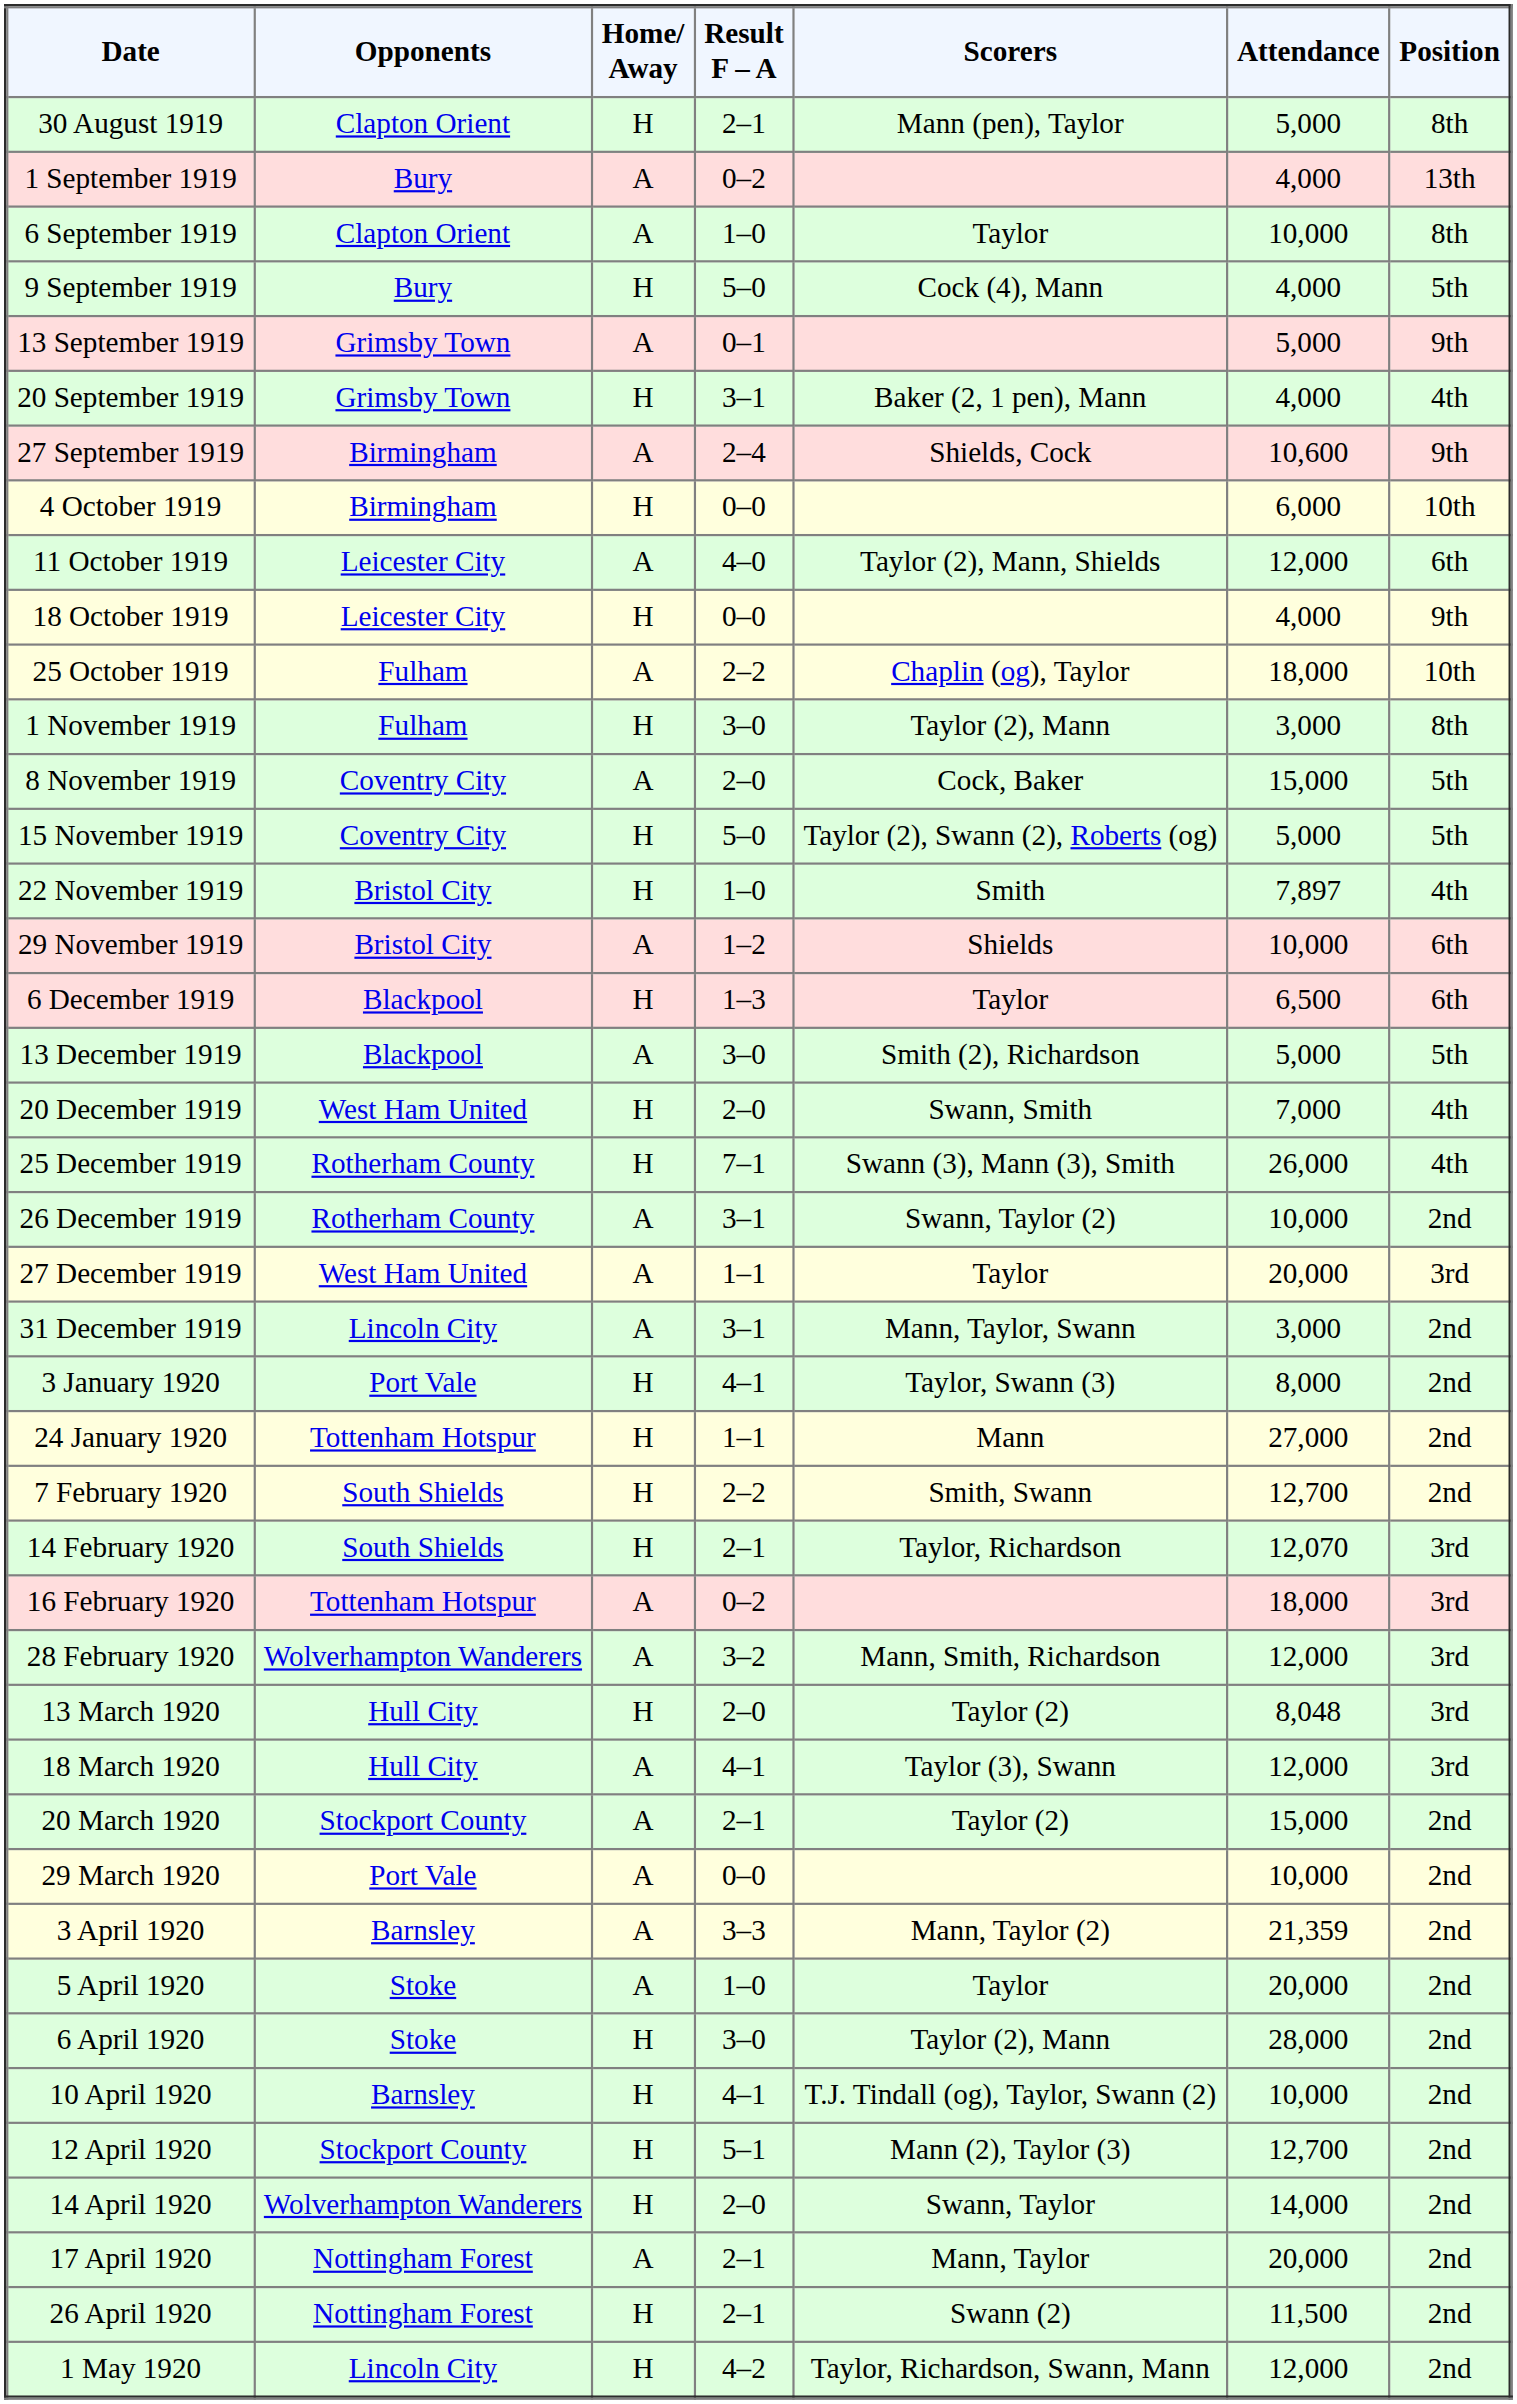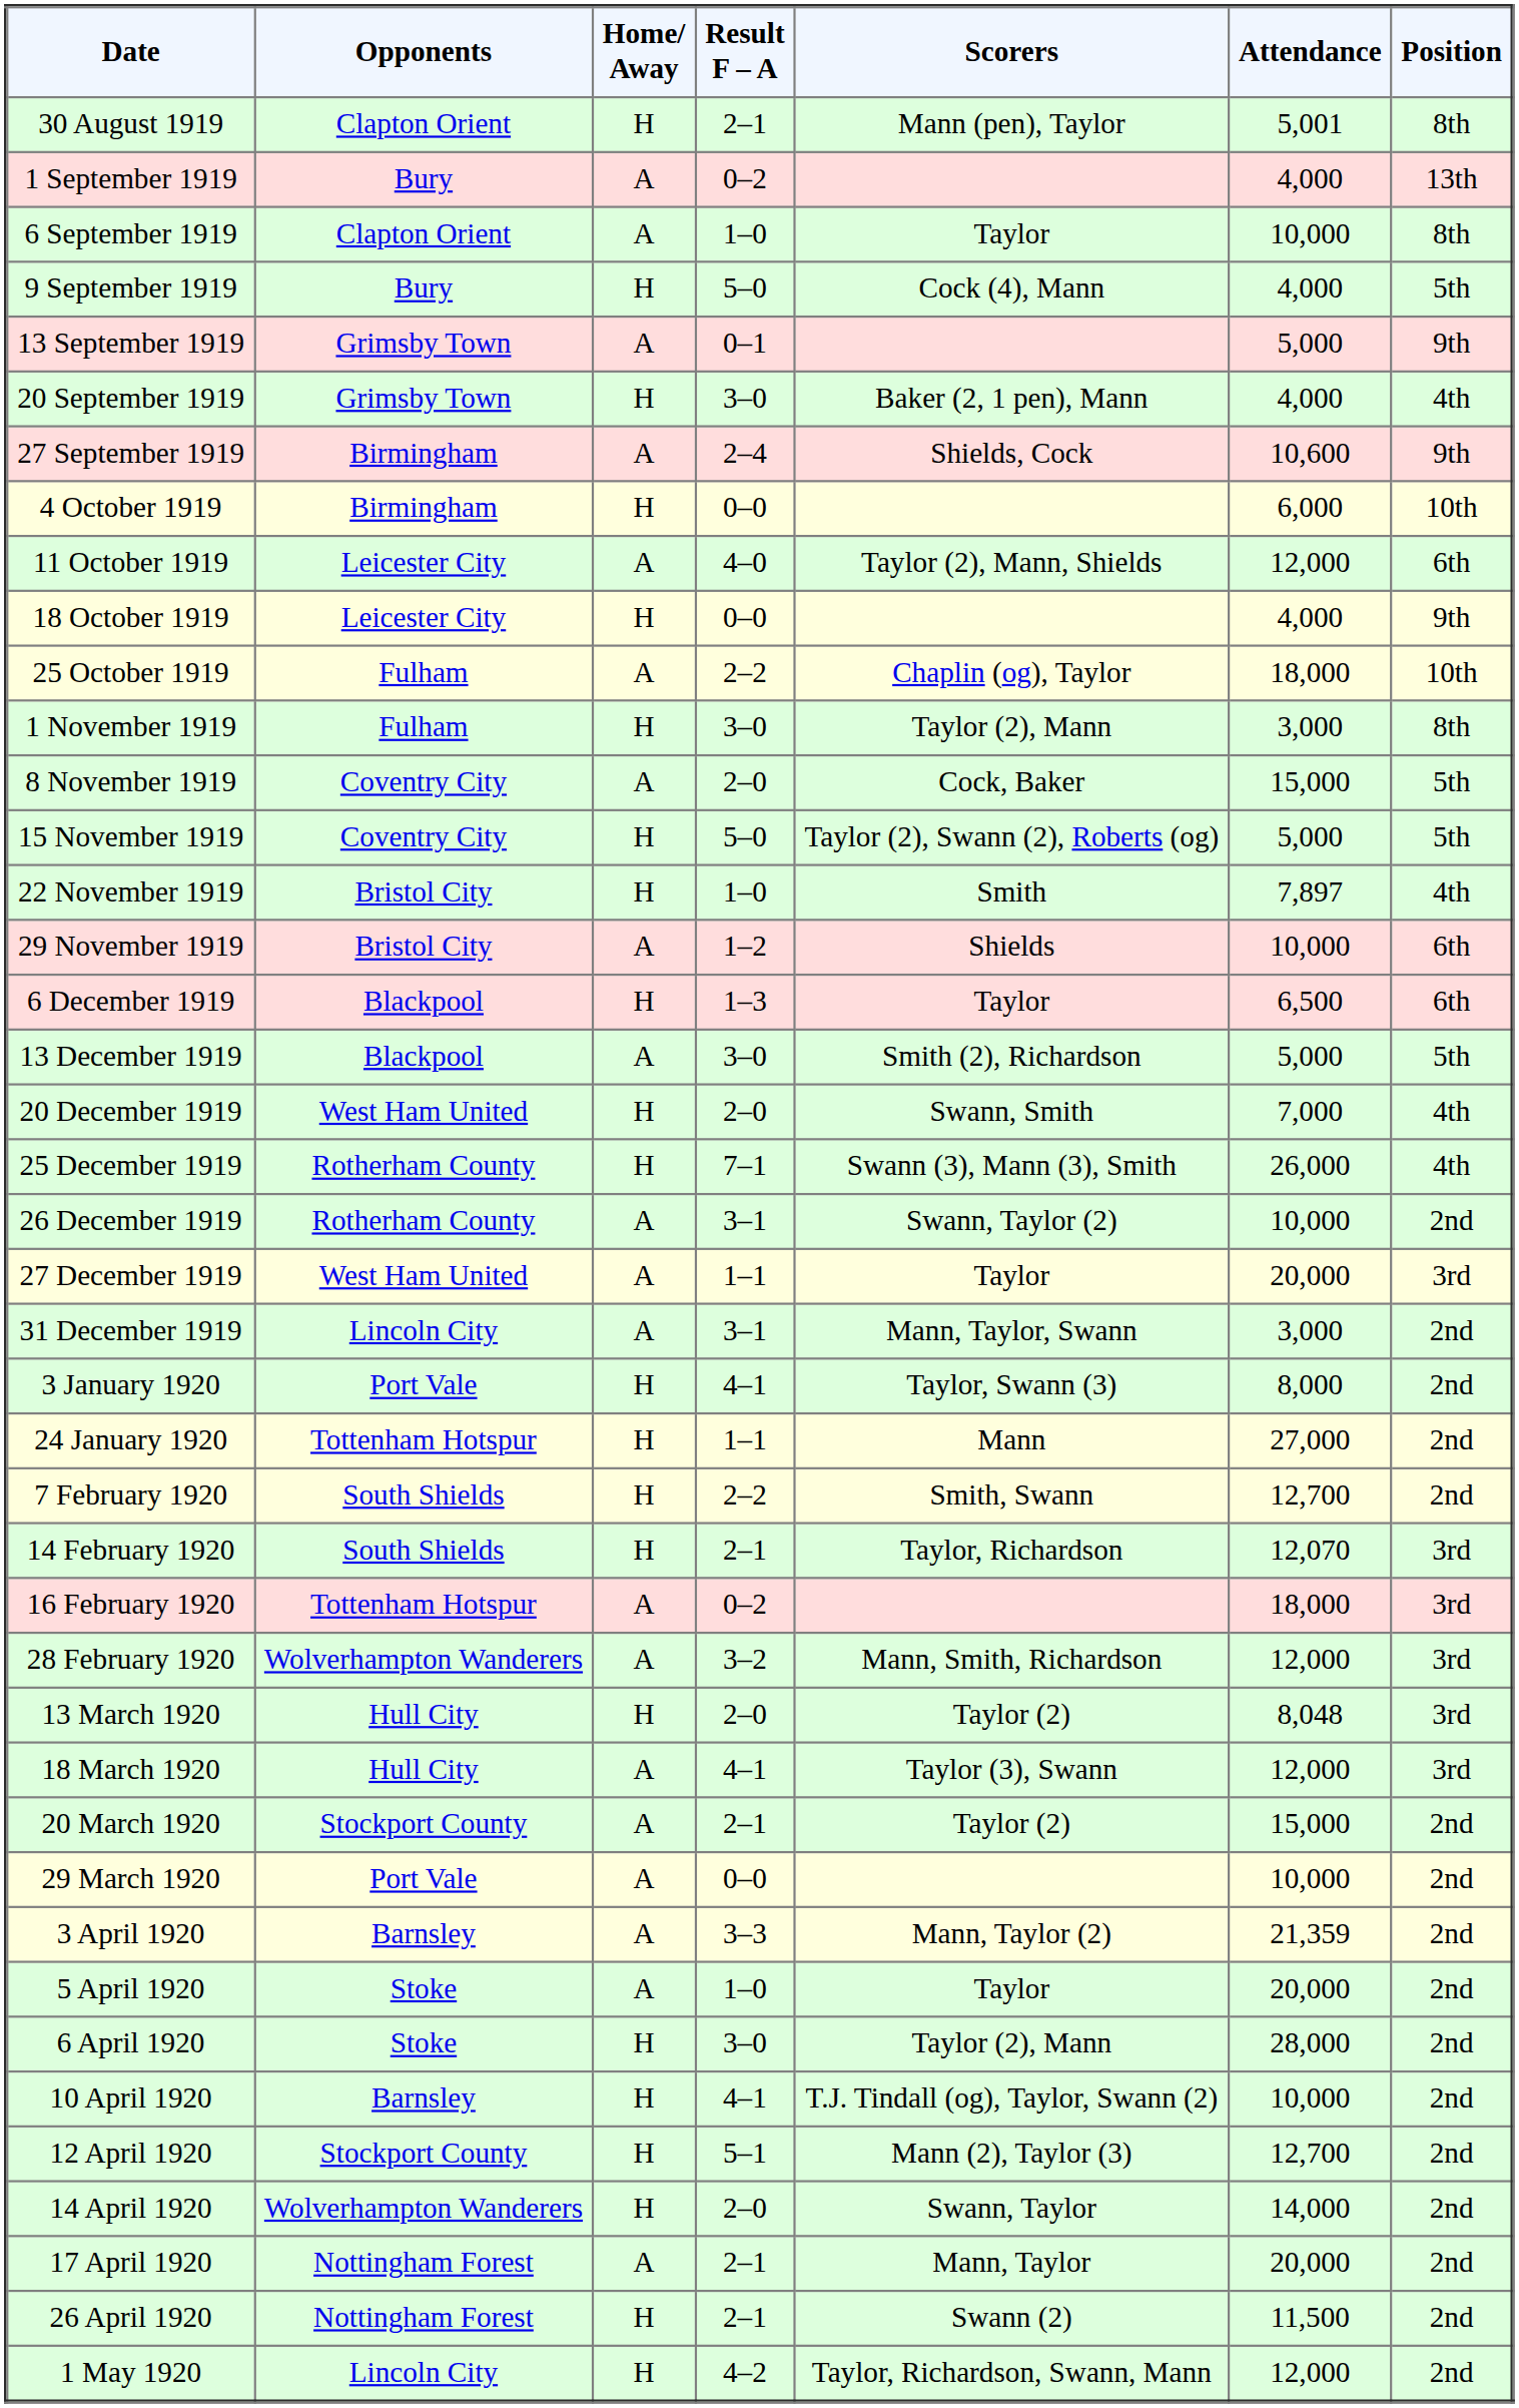30 August 1919 | Attendance: 5,000 -> 5,001
20 September 1919 | Result F – A: 3–1 -> 3–0
